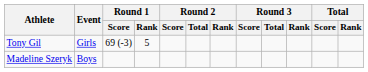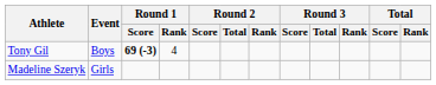Tony Gil | Event: Girls -> Boys
Tony Gil | Round 1 / Score: normal -> bold
Tony Gil | Round 1 / Rank: 5 -> 4
Madeline Szeryk | Event: Boys -> Girls
